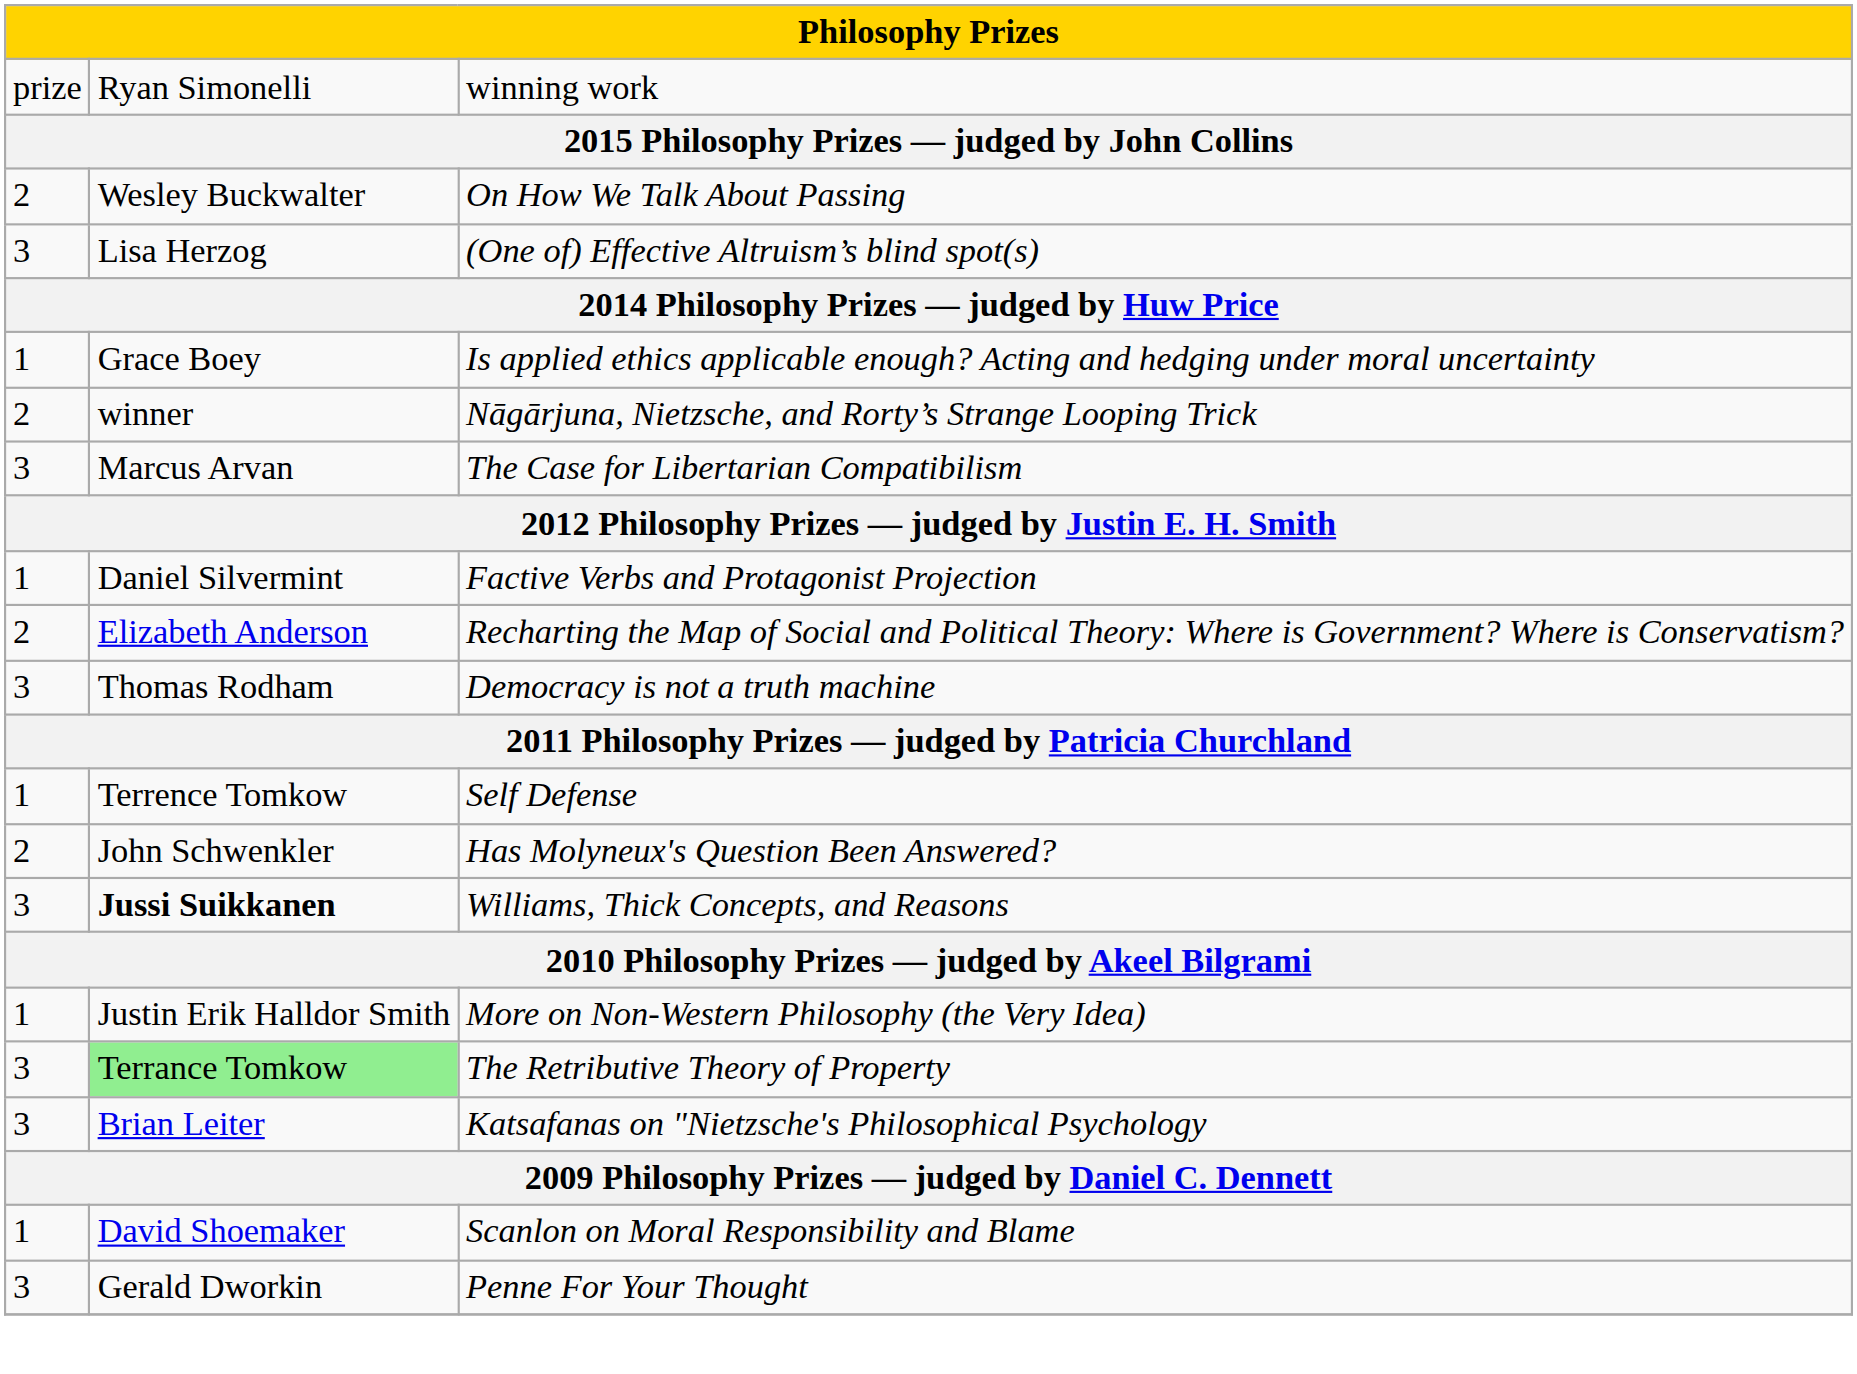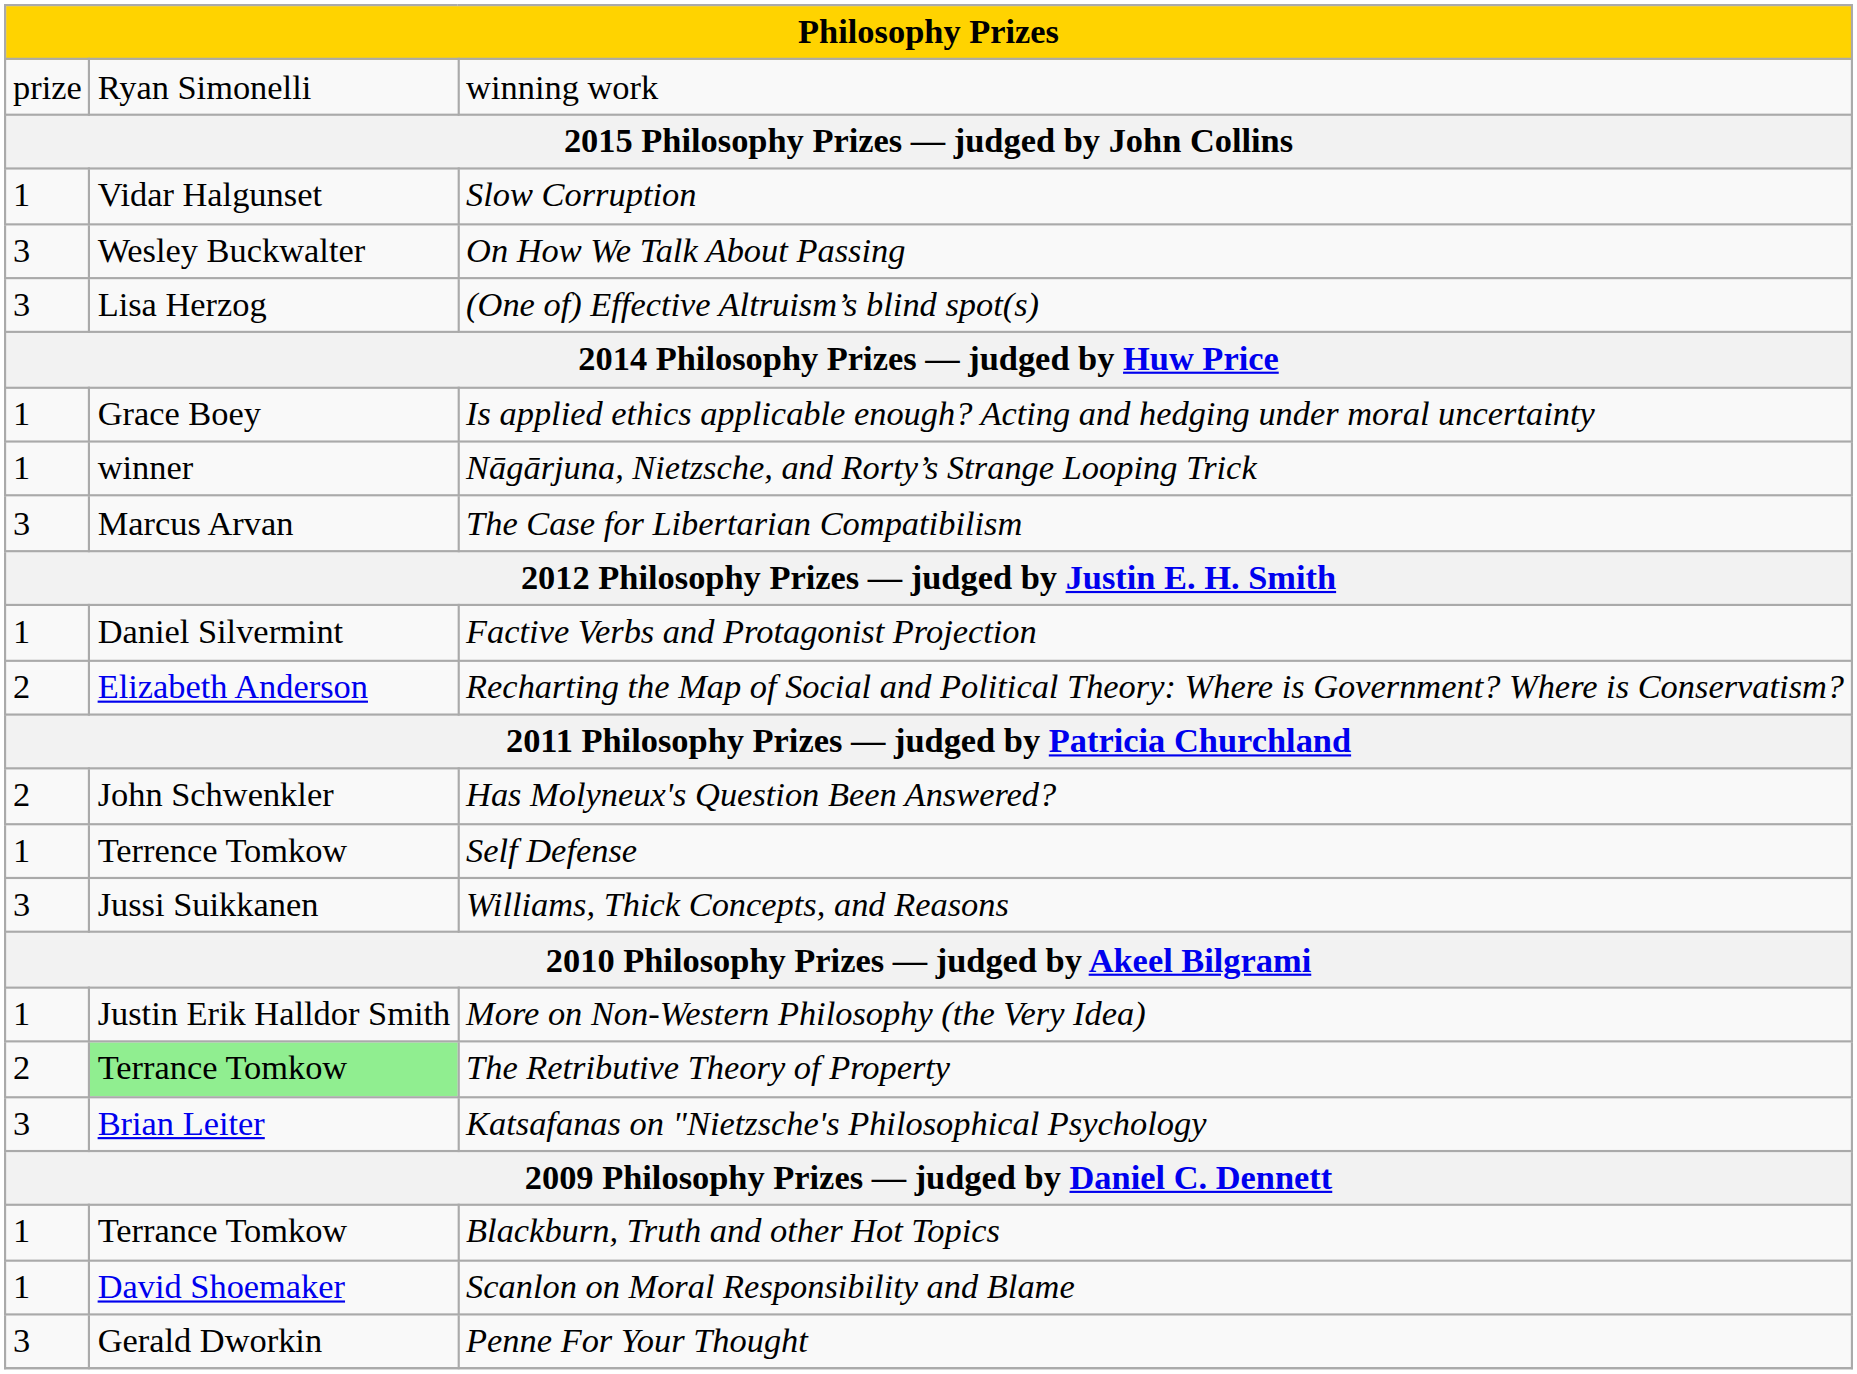+ row: 1 | Vidar Halgunset | Slow Corruption
On How We Talk About Passing | column 1: 2 -> 3
Nāgārjuna, Nietzsche, and Rorty’s Strange Looping Trick | column 1: 2 -> 1
- row: 3 | Thomas Rodham | Democracy is not a truth machine
rows swapped: Self Defense <-> Has Molyneux's Question Been Answered?
Williams, Thick Concepts, and Reasons | column 2: bold -> normal
The Retributive Theory of Property | column 1: 3 -> 2
+ row: 1 | Terrance Tomkow | Blackburn, Truth and other Hot Topics
